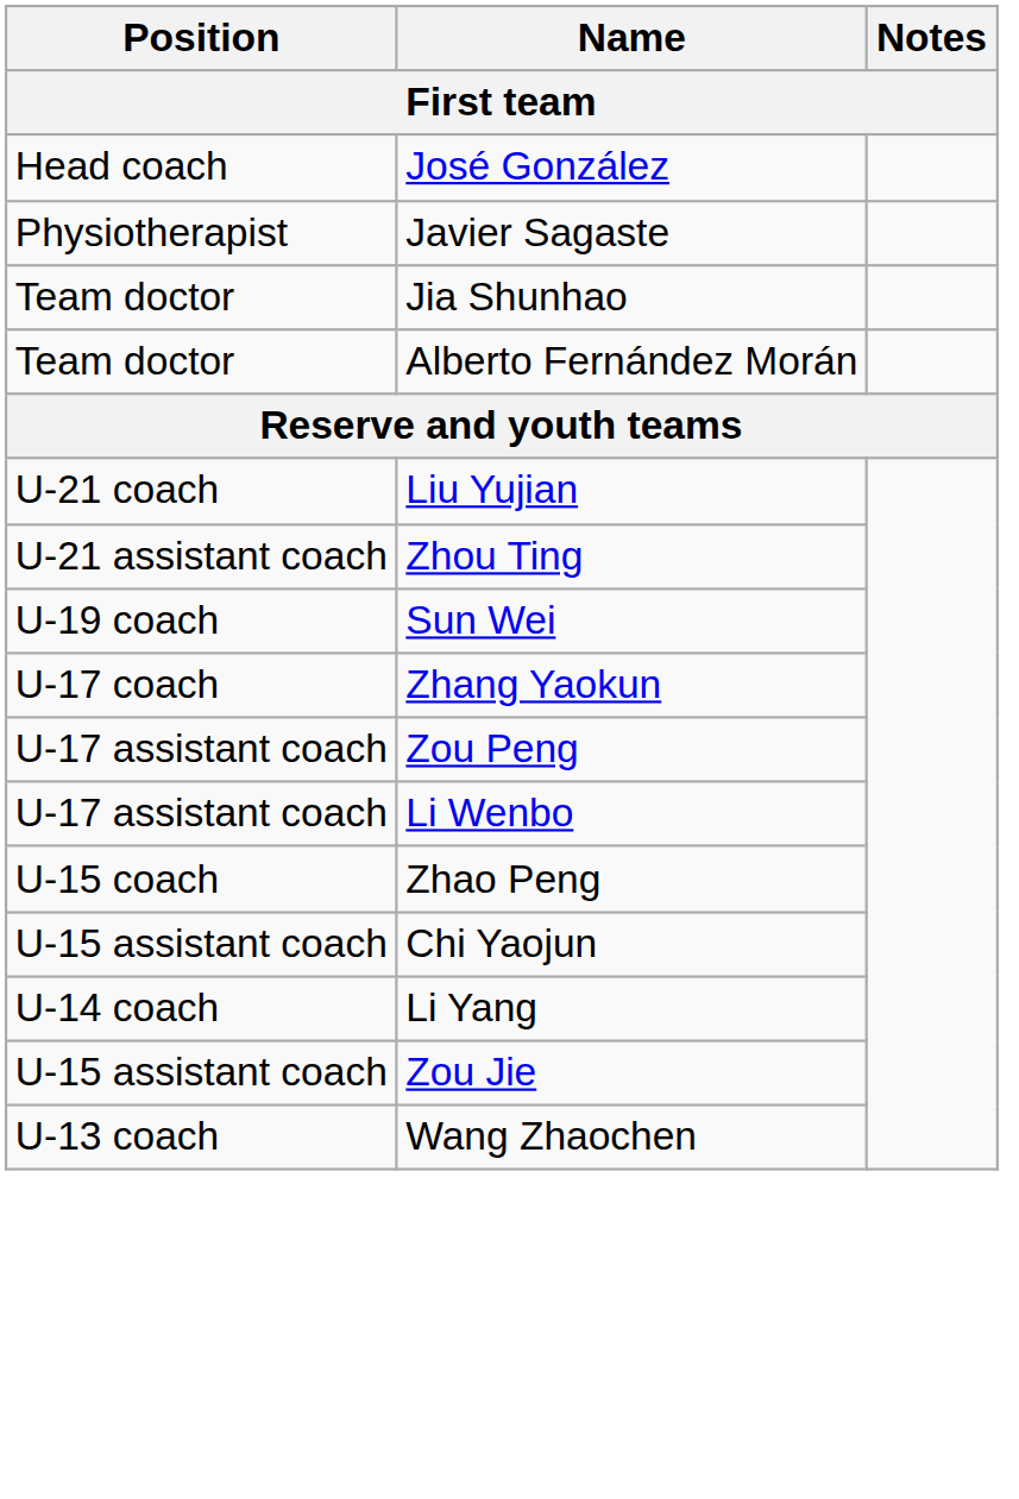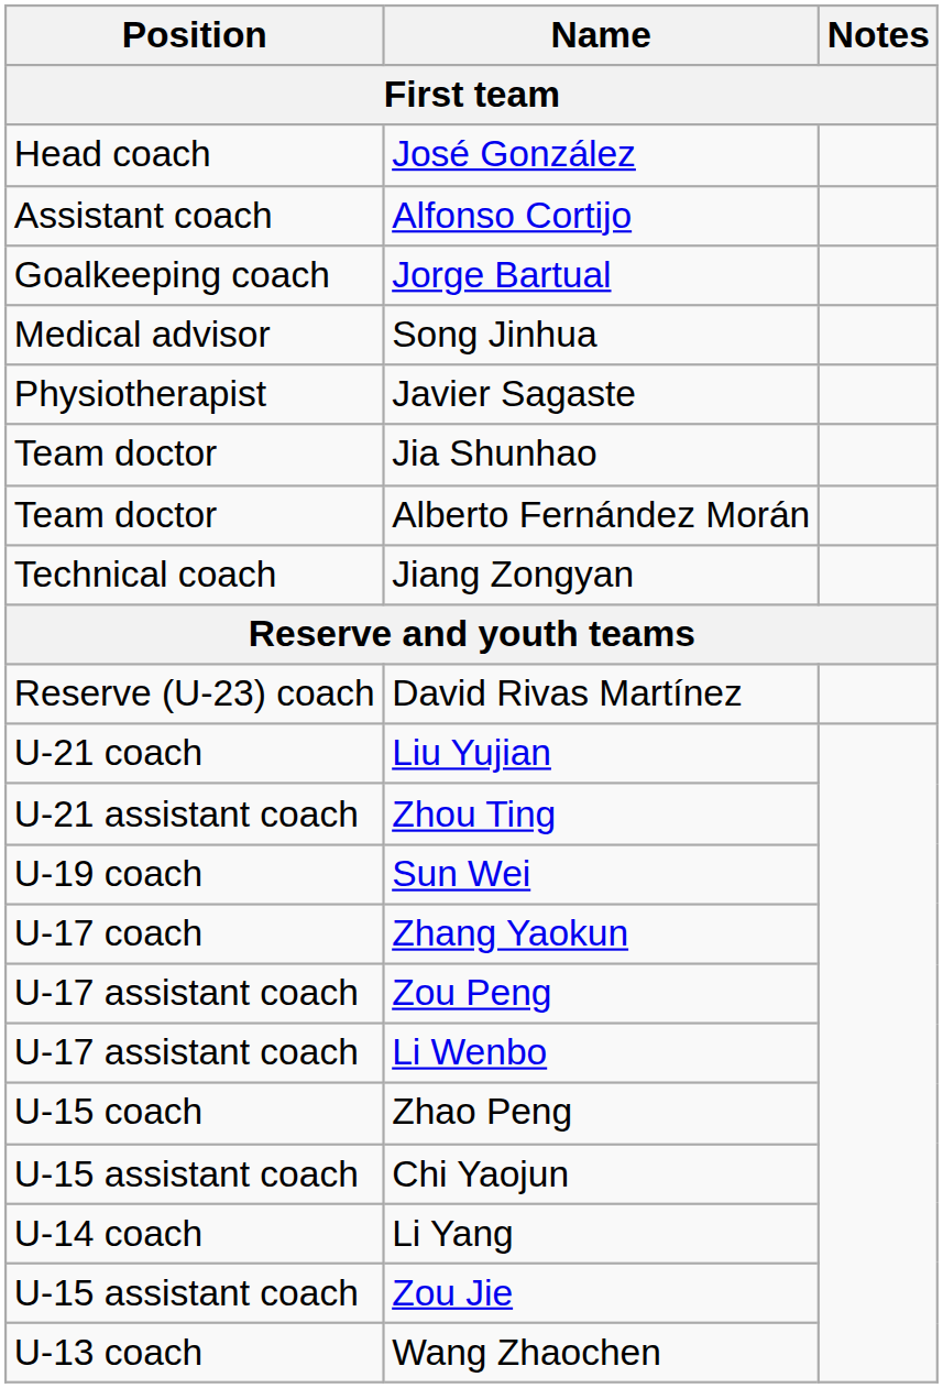+ row: Assistant coach | Alfonso Cortijo
+ row: Goalkeeping coach | Jorge Bartual
+ row: Medical advisor | Song Jinhua
+ row: Technical coach | Jiang Zongyan
+ row: Reserve (U-23) coach | David Rivas Martínez
